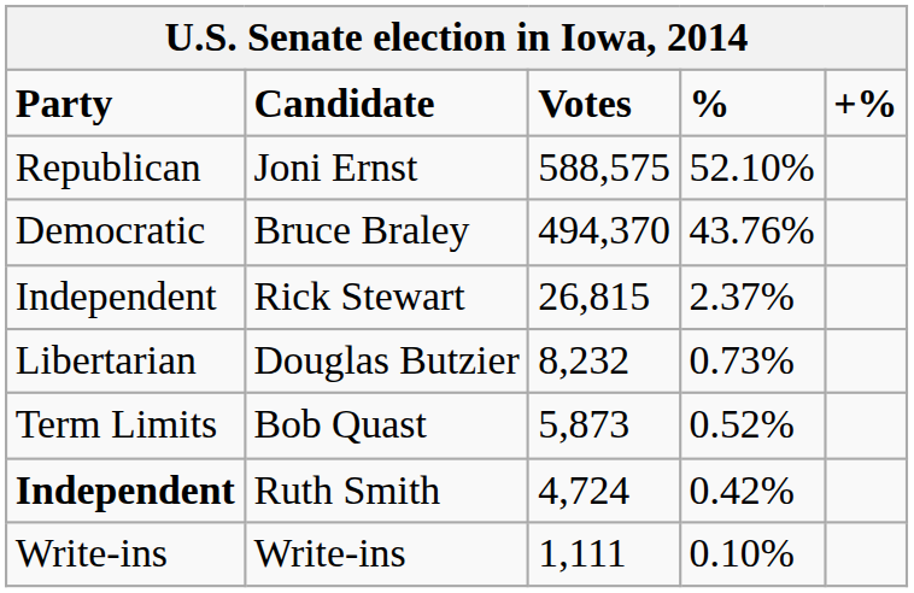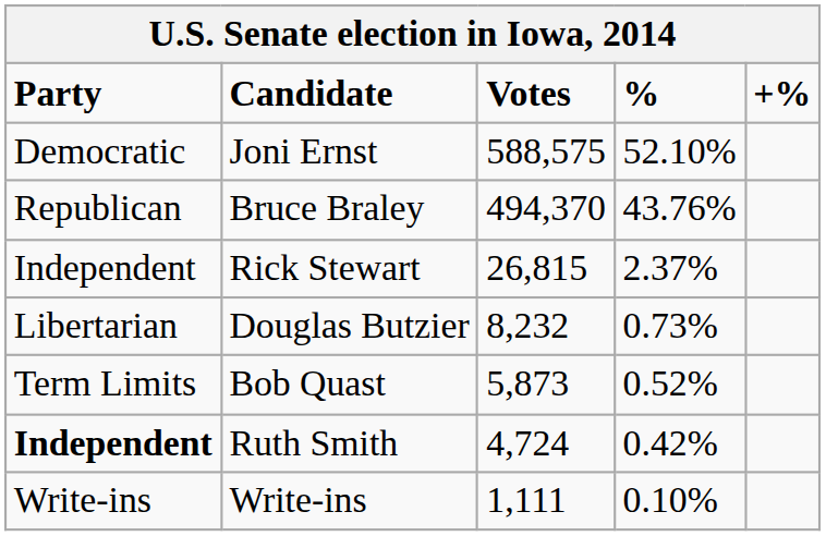Joni Ernst | Party: Republican -> Democratic
Bruce Braley | Party: Democratic -> Republican
